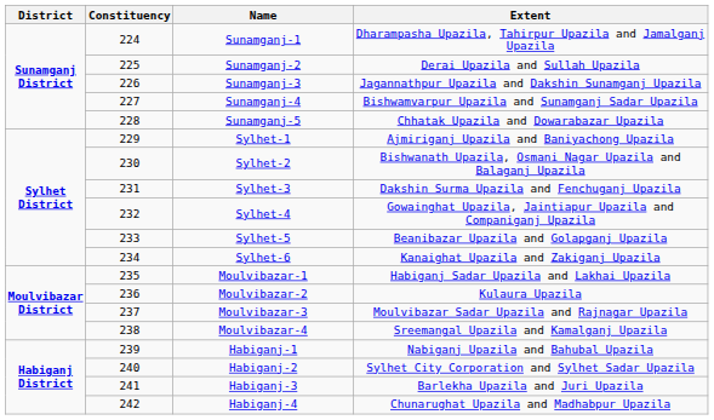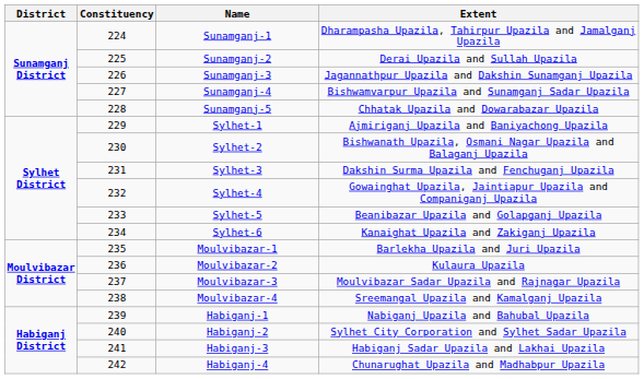Moulvibazar-1 | Extent: Habiganj Sadar Upazila and Lakhai Upazila -> Barlekha Upazila and Juri Upazila
Habiganj-3 | Extent: Barlekha Upazila and Juri Upazila -> Habiganj Sadar Upazila and Lakhai Upazila
